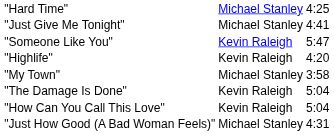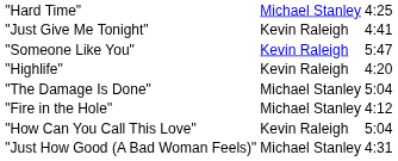"Just Give Me Tonight" | column 2: Michael Stanley -> Kevin Raleigh
- row: "My Town" | Michael Stanley | 3:58
"The Damage Is Done" | column 2: Kevin Raleigh -> Michael Stanley
+ row: "Fire in the Hole" | Michael Stanley | 4:12
